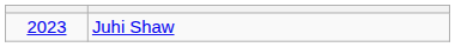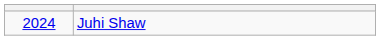Juhi Shaw | column 1: 2023 -> 2024
